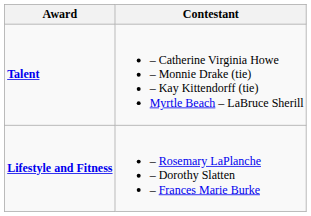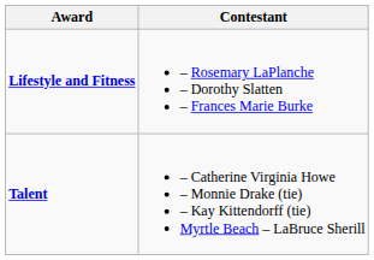rows swapped: Lifestyle and Fitness <-> Talent
